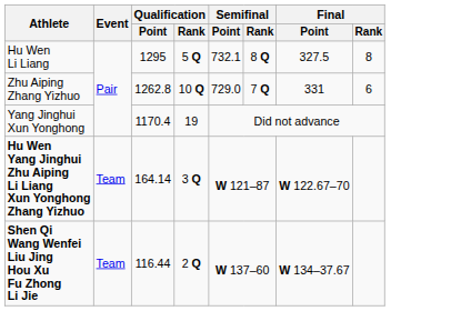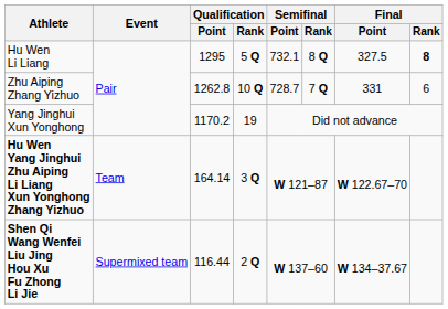Hu Wen Li Liang | Final / Rank: normal -> bold
Zhu Aiping Zhang Yizhuo | Semifinal / Point: 729.0 -> 728.7
Yang Jinghui Xun Yonghong | Qualification / Point: 1170.4 -> 1170.2
Shen Qi Wang Wenfei Liu Jing Hou Xu Fu Zhong Li Jie | Event: Team -> Supermixed team
